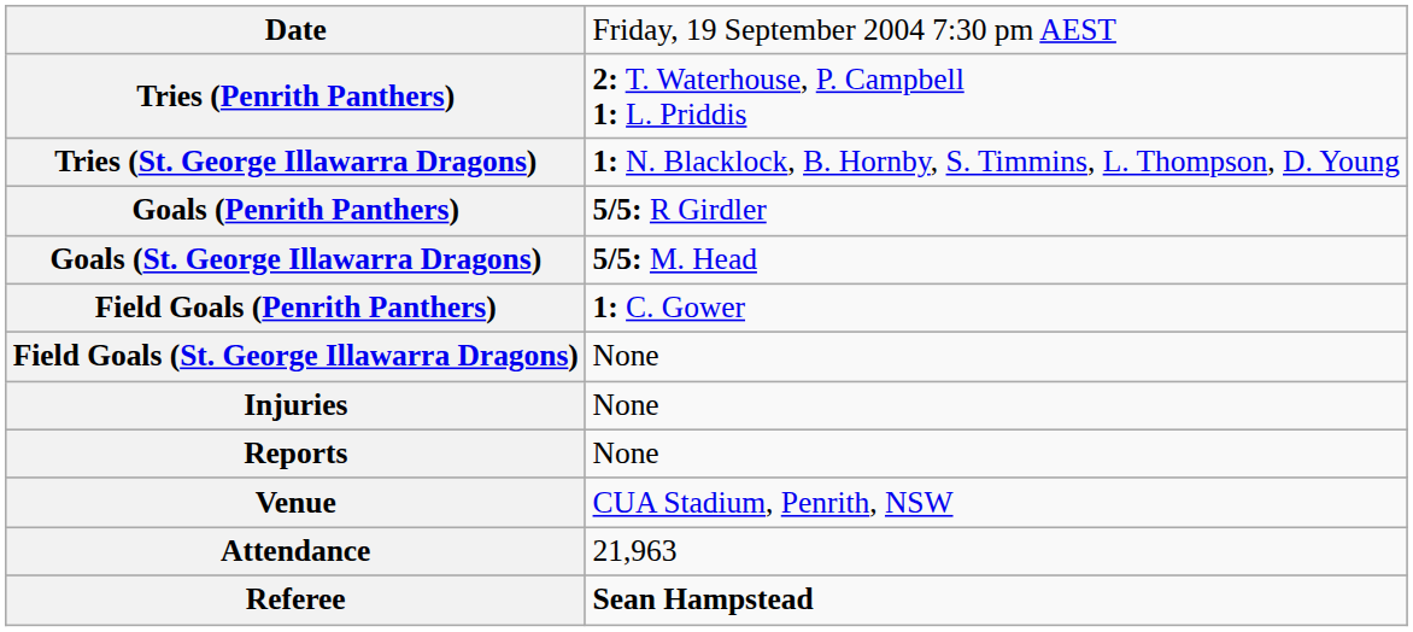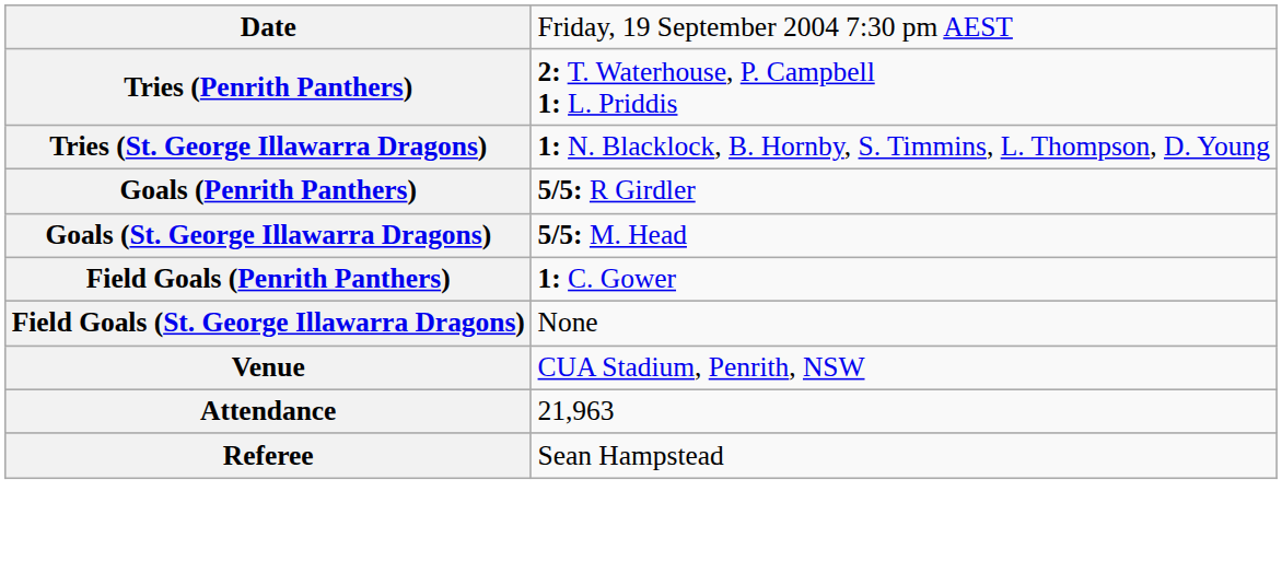- row: Injuries | None
- row: Reports | None
Referee | column 2: bold -> normal
